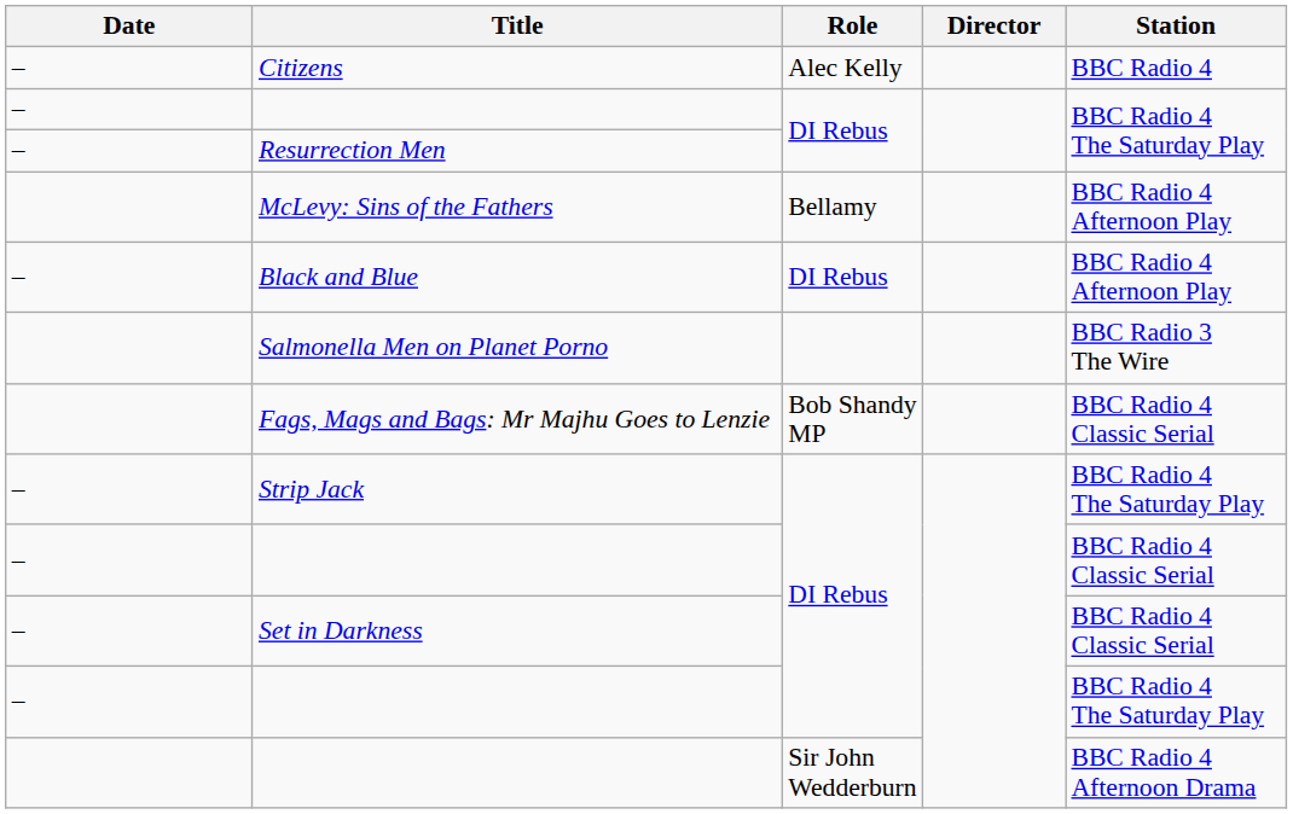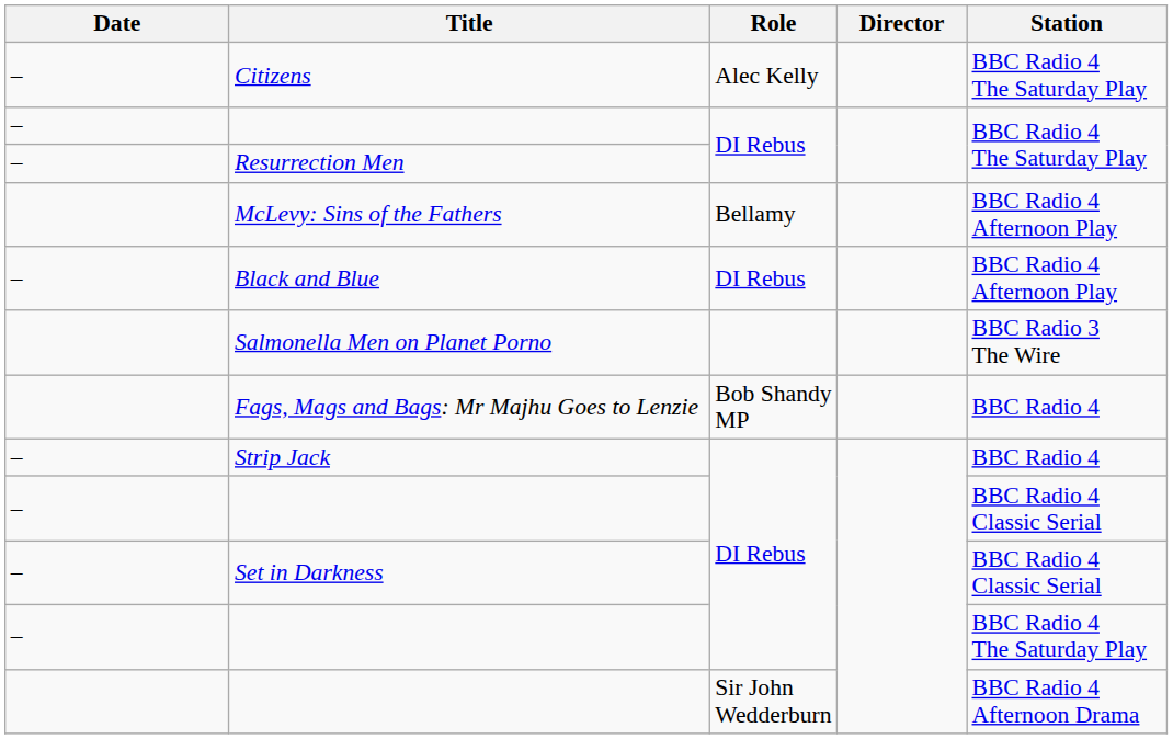Citizens | Station: BBC Radio 4 -> BBC Radio 4 The Saturday Play
Fags, Mags and Bags: Mr Majhu Goes to Lenzie | Station: BBC Radio 4 Classic Serial -> BBC Radio 4
Strip Jack | Station: BBC Radio 4 The Saturday Play -> BBC Radio 4
